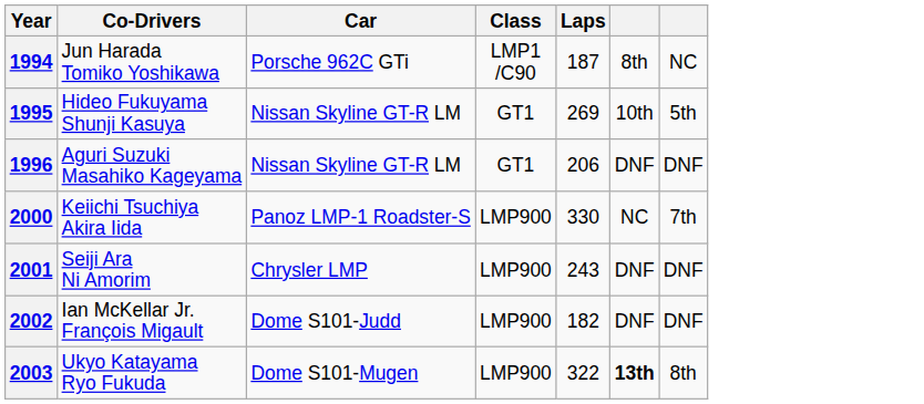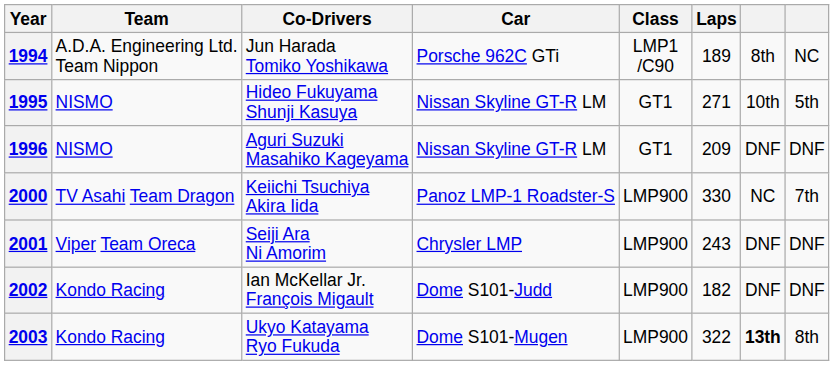+ column: Team | A.D.A. Engineering Ltd. Team Nippon | NISMO | NISMO | TV Asahi Team Dragon | Viper Team Oreca | Kondo Racing | Kondo Racing
1994 | Laps: 187 -> 189
1995 | Laps: 269 -> 271
1996 | Laps: 206 -> 209
